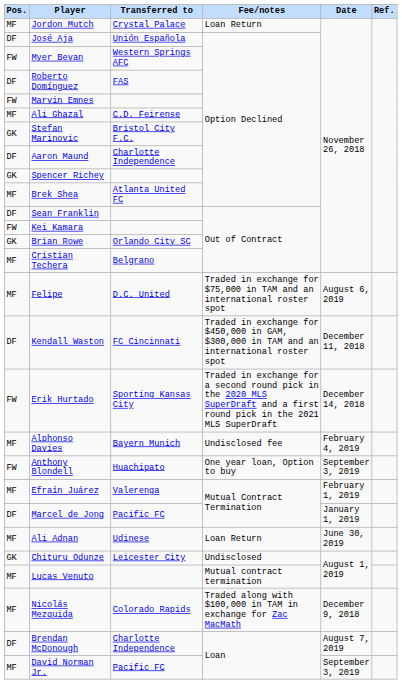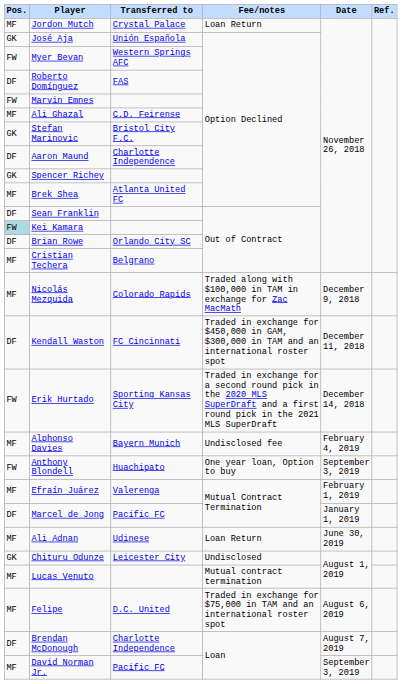José Aja | Pos.: DF -> GK
Kei Kamara | Pos.: no background -> lightblue background
Brian Rowe | Pos.: GK -> DF
rows swapped: Nicolás Mezquida <-> Felipe
